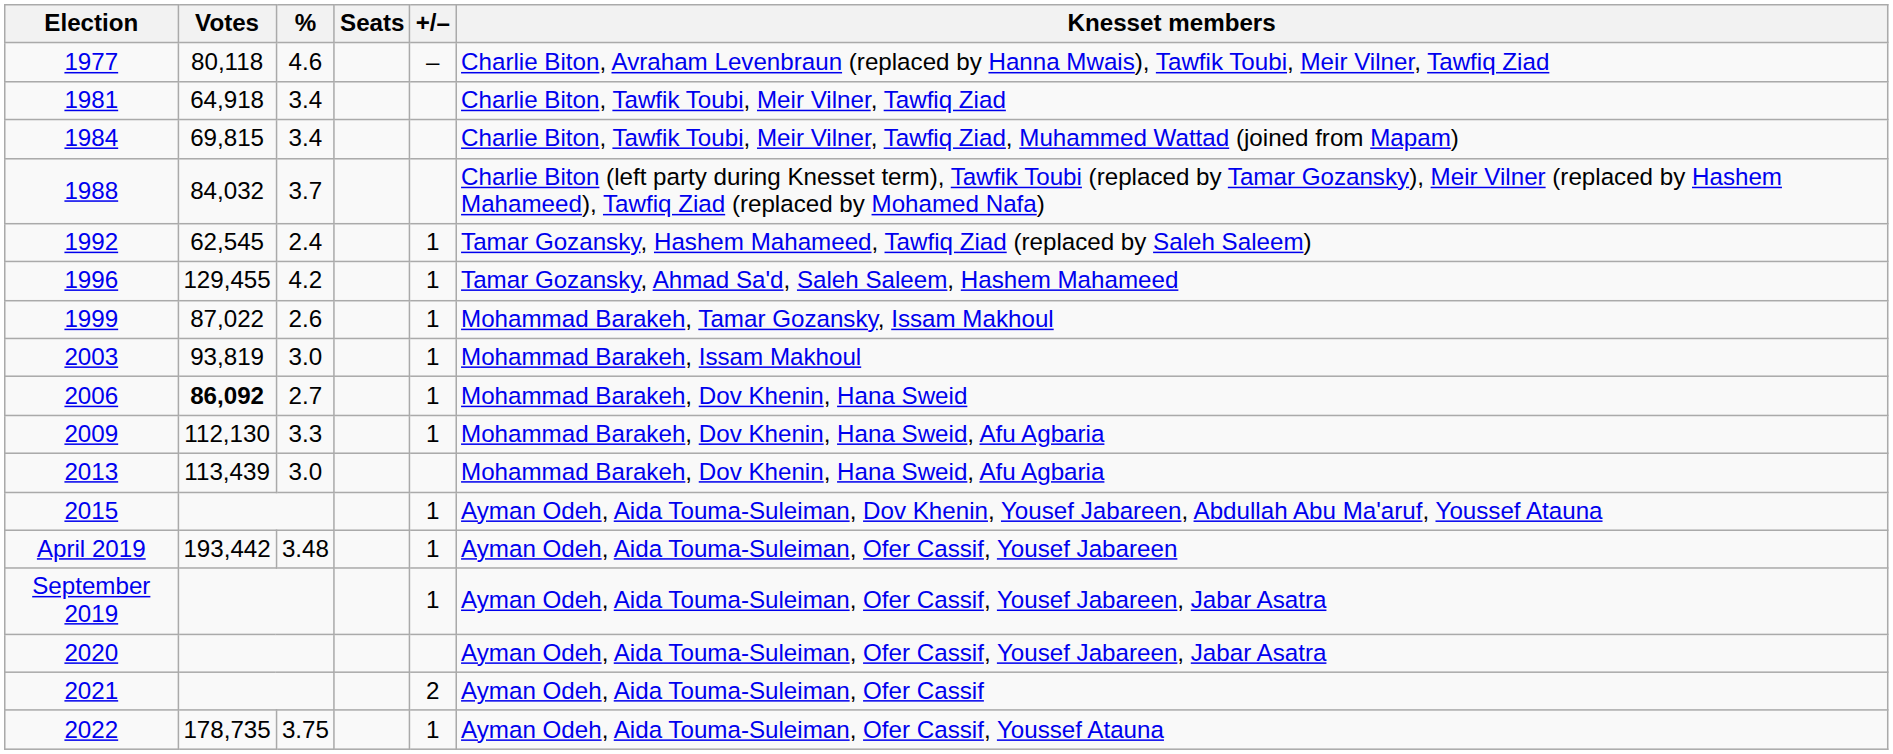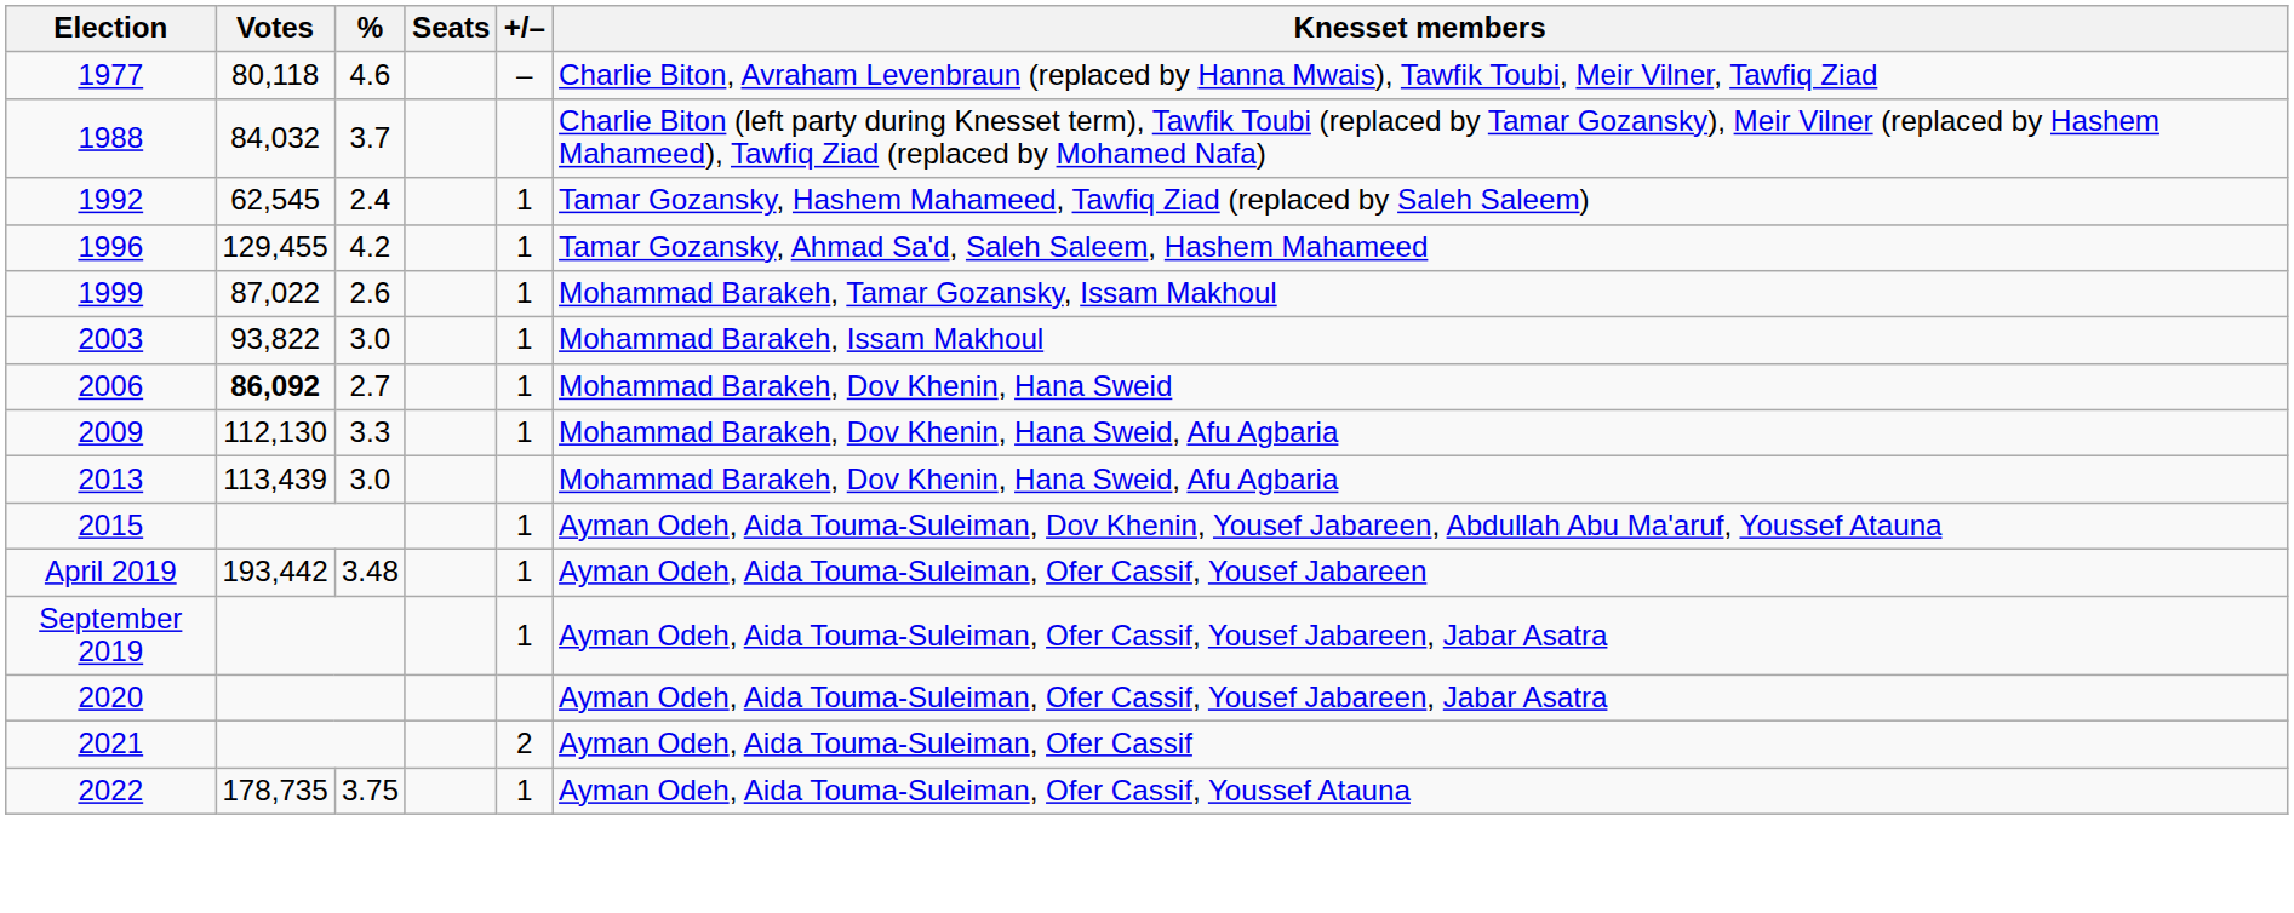- row: 1981 | 64,918 | 3.4 | Charlie Biton, Tawfik Toubi, Meir Vilner, Tawfiq Ziad
- row: 1984 | 69,815 | 3.4 | Charlie Biton, Tawfik Toubi, Meir Vilner, Tawfiq Ziad, Muhammed Wattad (joined from Mapam)
2003 | Votes: 93,819 -> 93,822
